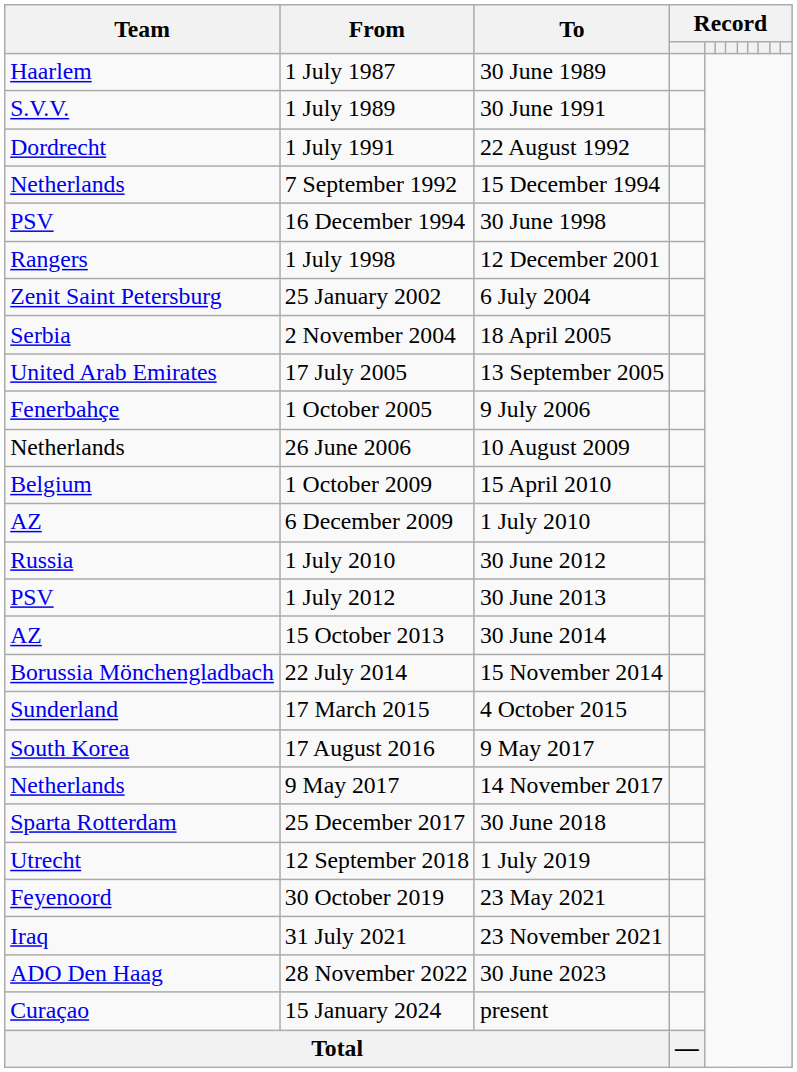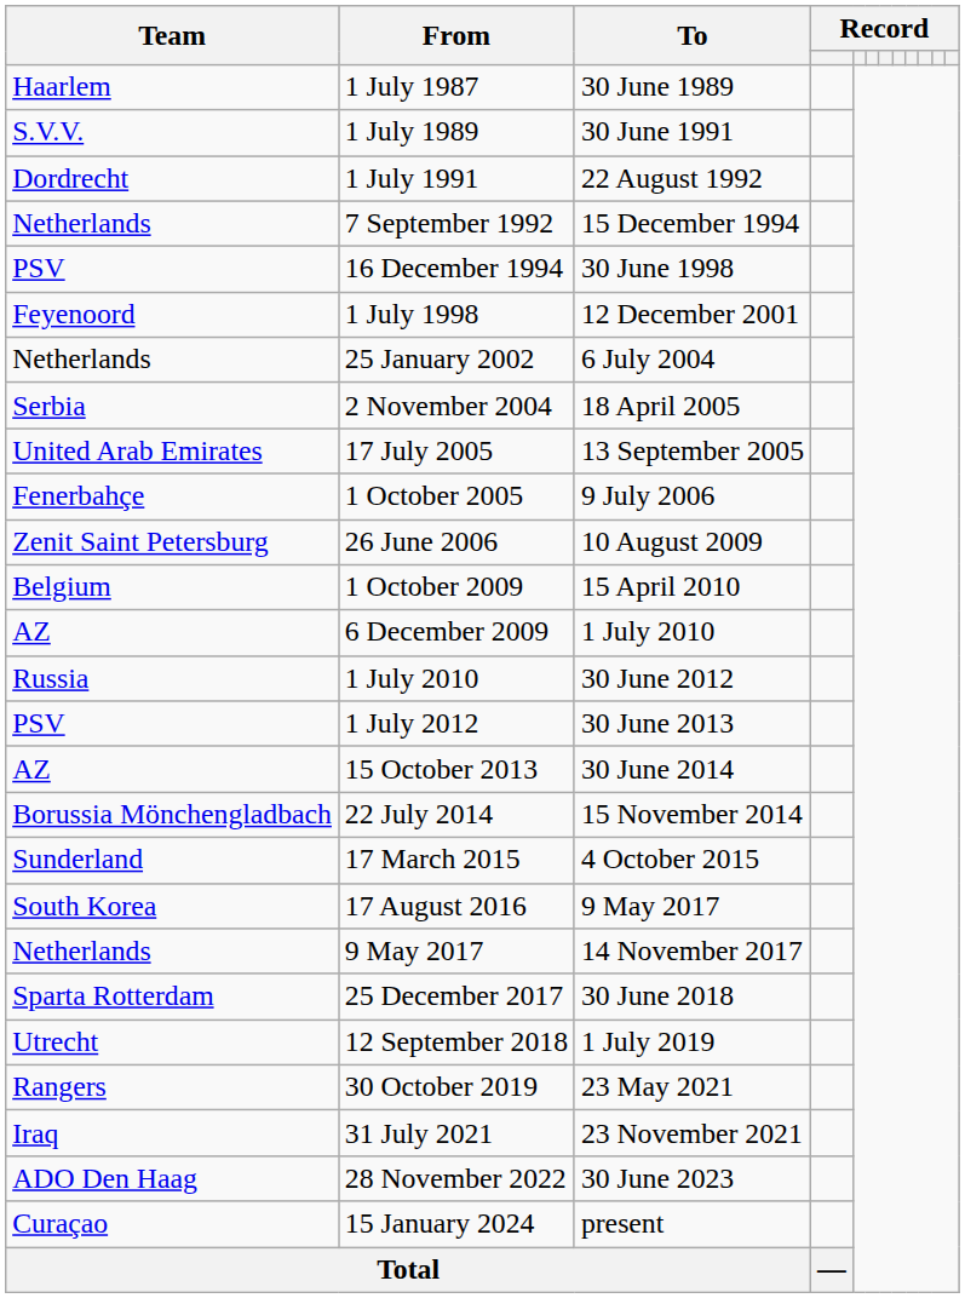1 July 1998 | Team: Rangers -> Feyenoord
25 January 2002 | Team: Zenit Saint Petersburg -> Netherlands
26 June 2006 | Team: Netherlands -> Zenit Saint Petersburg
30 October 2019 | Team: Feyenoord -> Rangers
